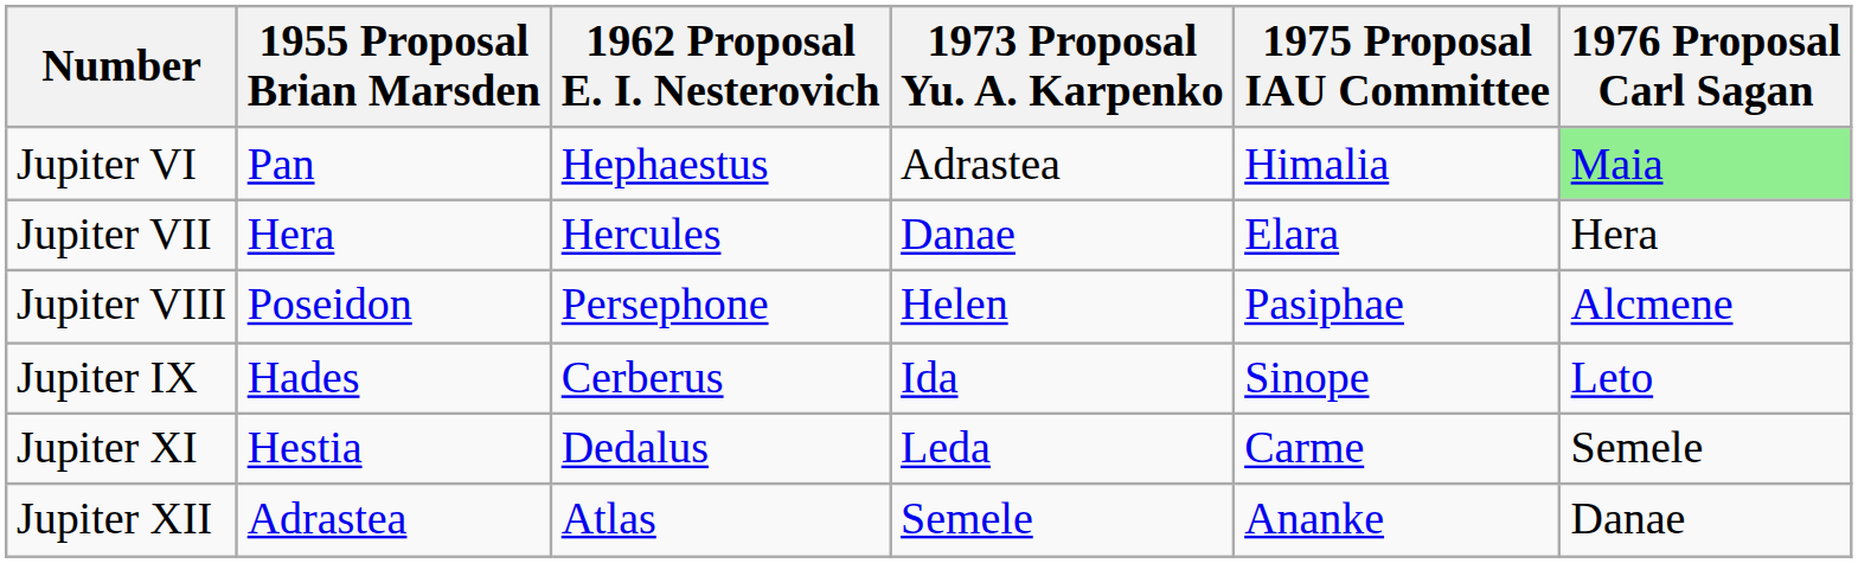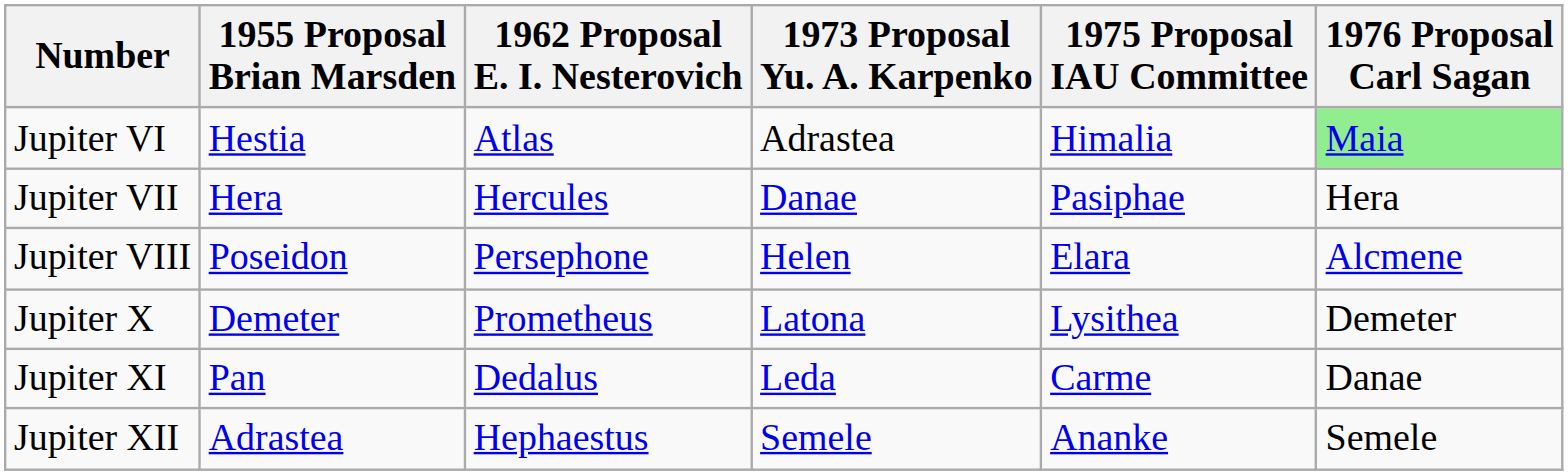Jupiter VI | 1955 Proposal Brian Marsden: Pan -> Hestia
Jupiter VI | 1962 Proposal E. I. Nesterovich: Hephaestus -> Atlas
Jupiter VII | 1975 Proposal IAU Committee: Elara -> Pasiphae
Jupiter VIII | 1975 Proposal IAU Committee: Pasiphae -> Elara
- row: Jupiter IX | Hades | Cerberus | Ida | Sinope | Leto
+ row: Jupiter X | Demeter | Prometheus | Latona | Lysithea | Demeter
Jupiter XI | 1955 Proposal Brian Marsden: Hestia -> Pan
Jupiter XI | 1976 Proposal Carl Sagan: Semele -> Danae
Jupiter XII | 1962 Proposal E. I. Nesterovich: Atlas -> Hephaestus
Jupiter XII | 1976 Proposal Carl Sagan: Danae -> Semele
